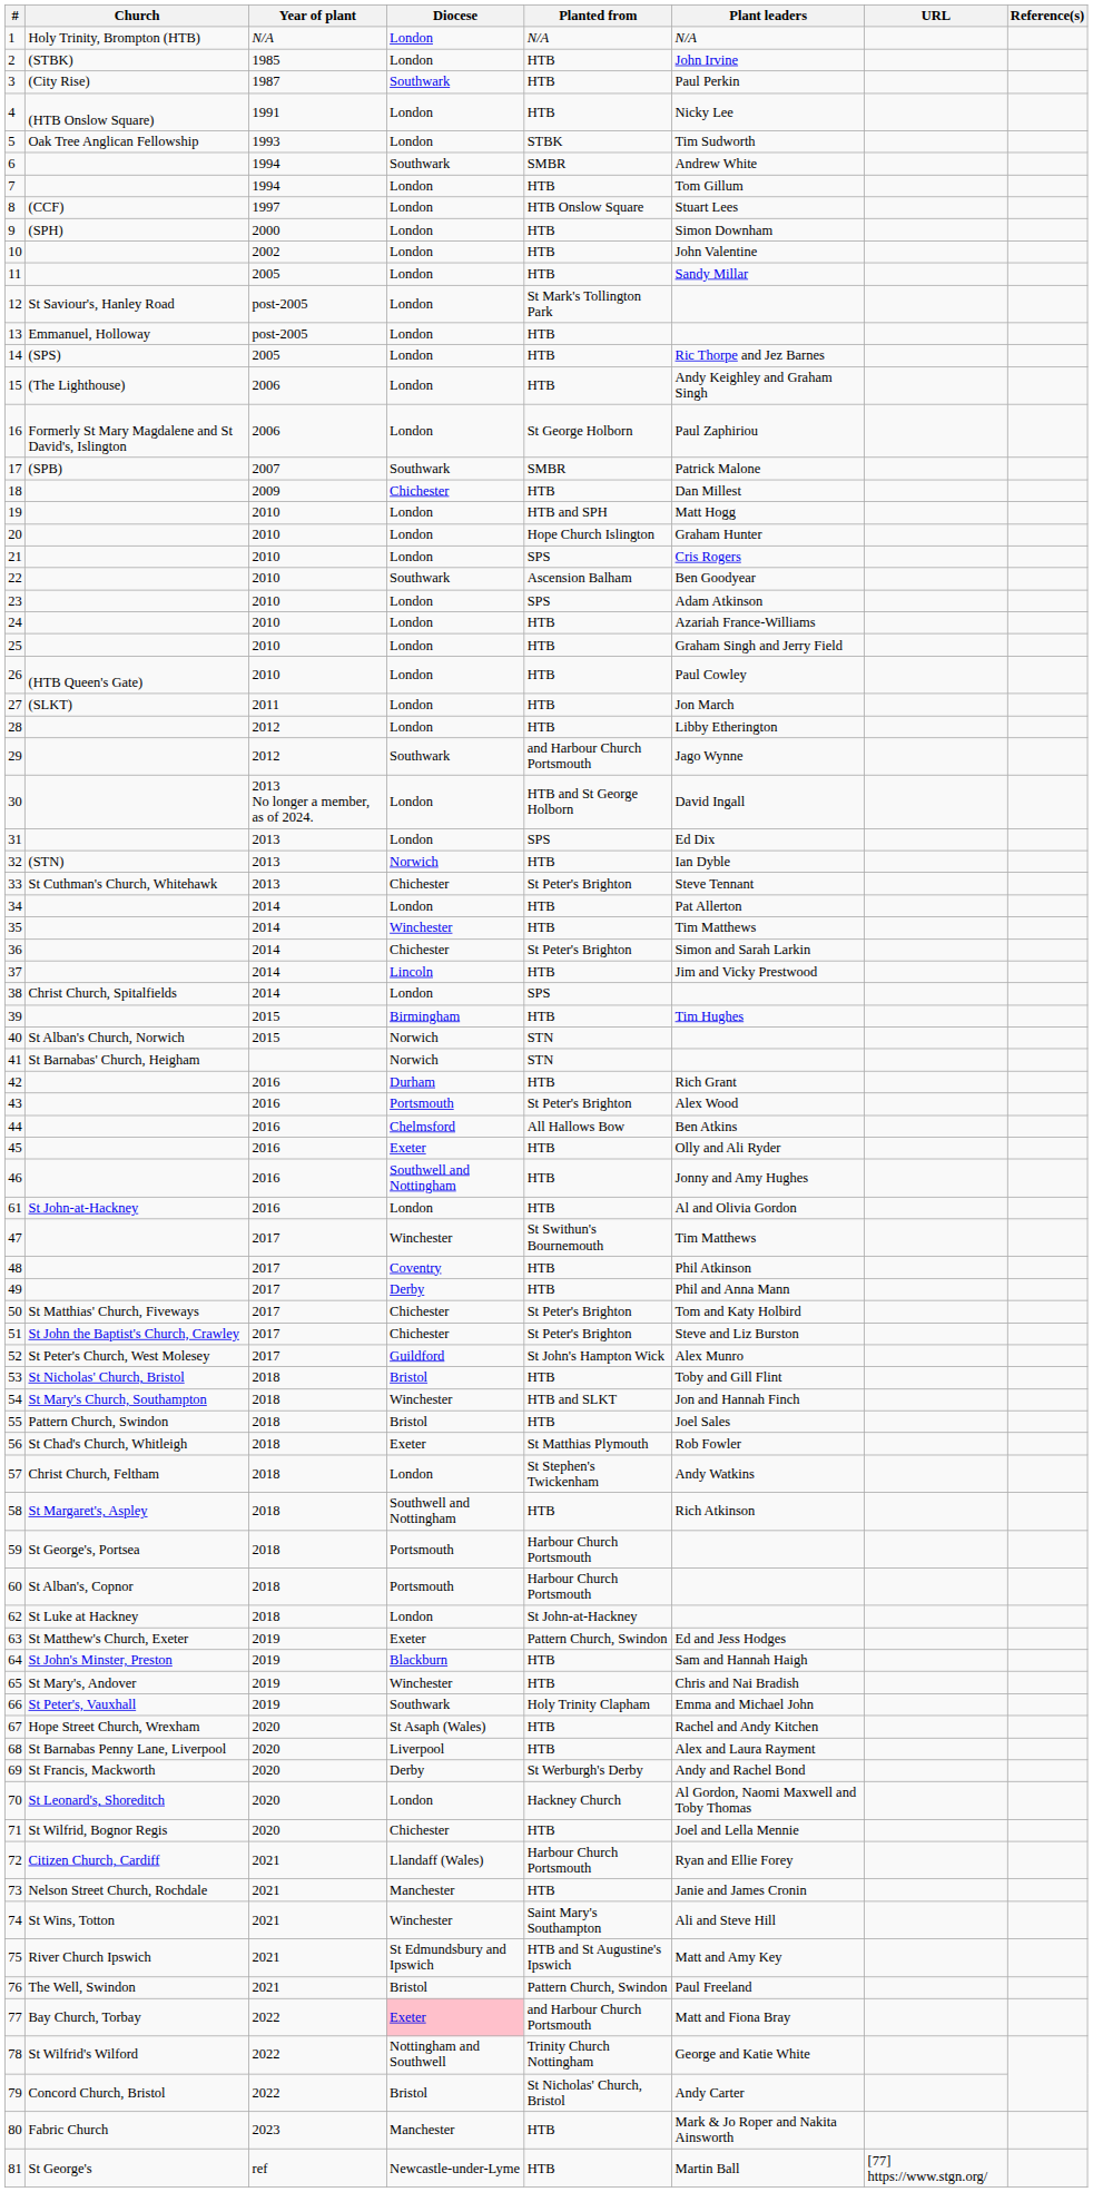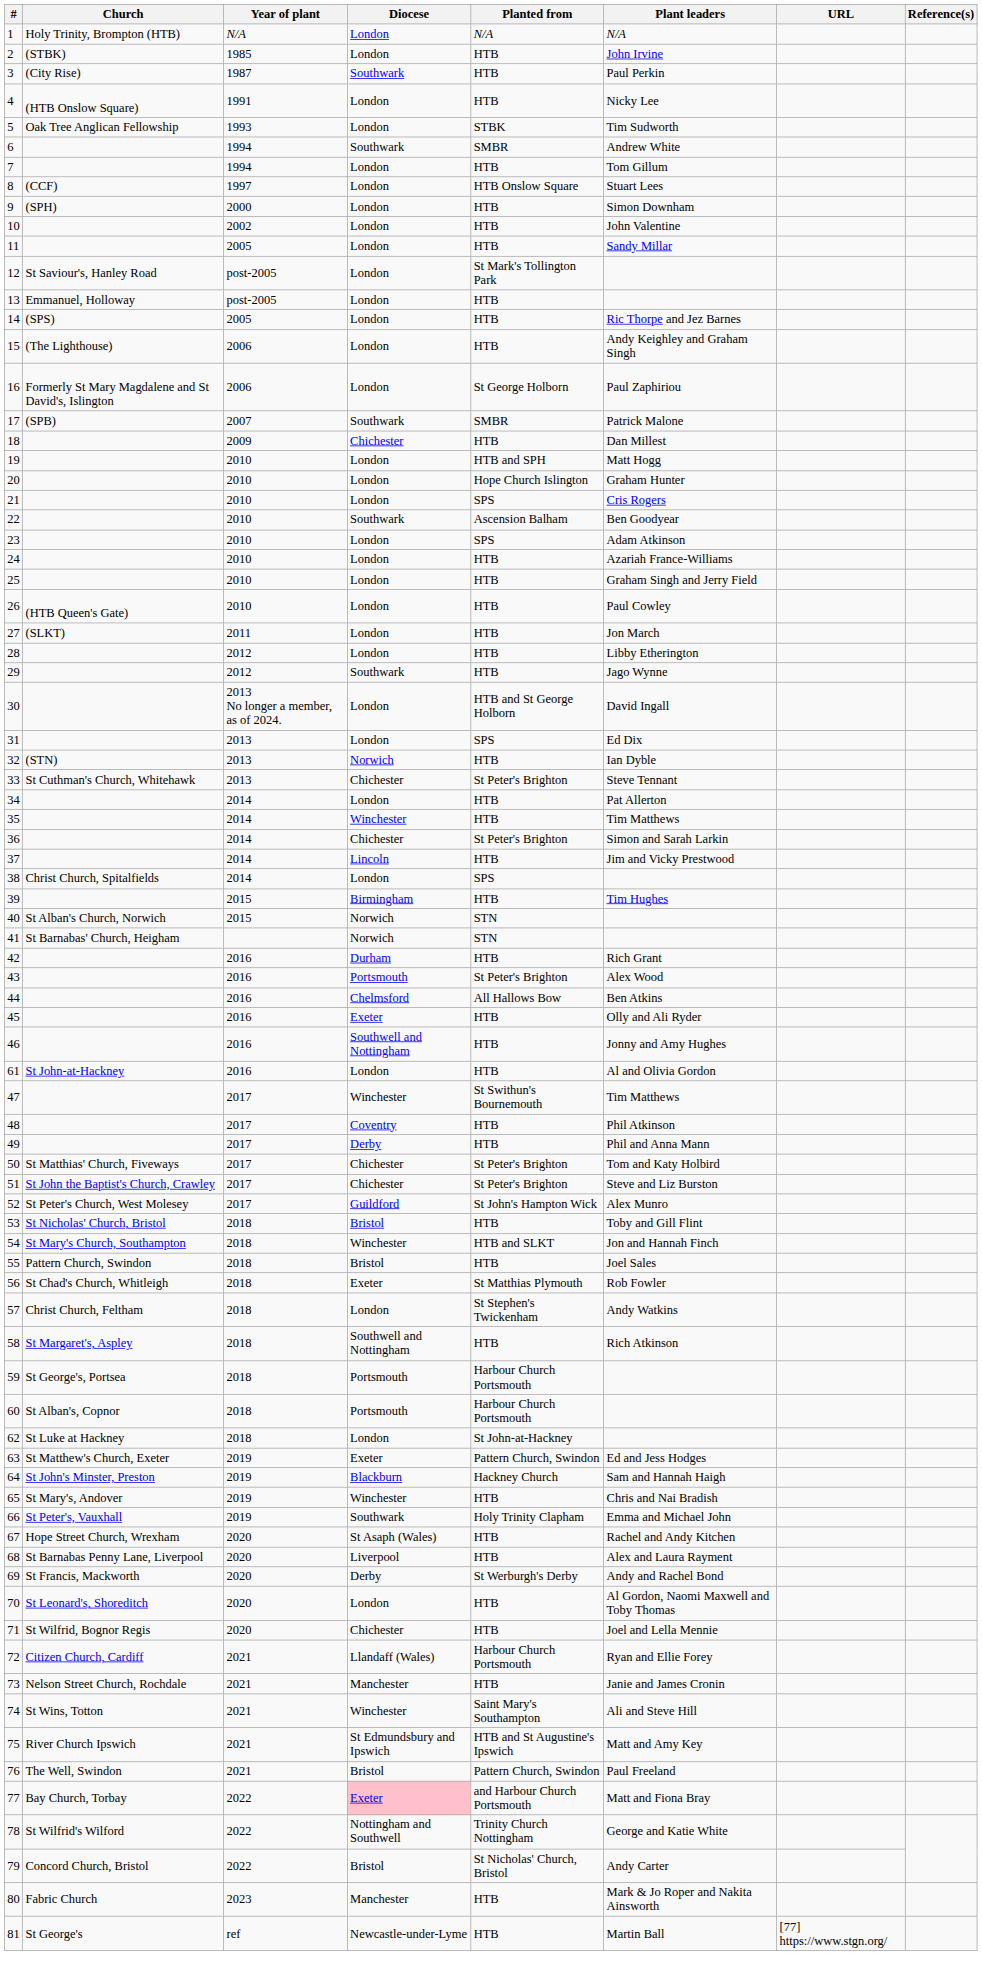29 | Planted from: and Harbour Church Portsmouth -> HTB
64 | Planted from: HTB -> Hackney Church
70 | Planted from: Hackney Church -> HTB
